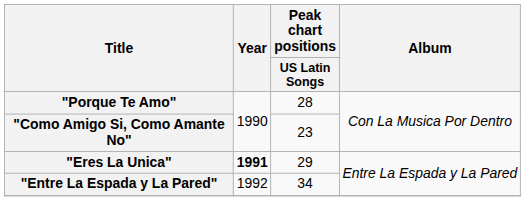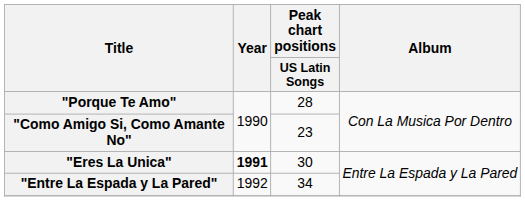"Eres La Unica" | Peak chart positions / US Latin Songs: 29 -> 30
